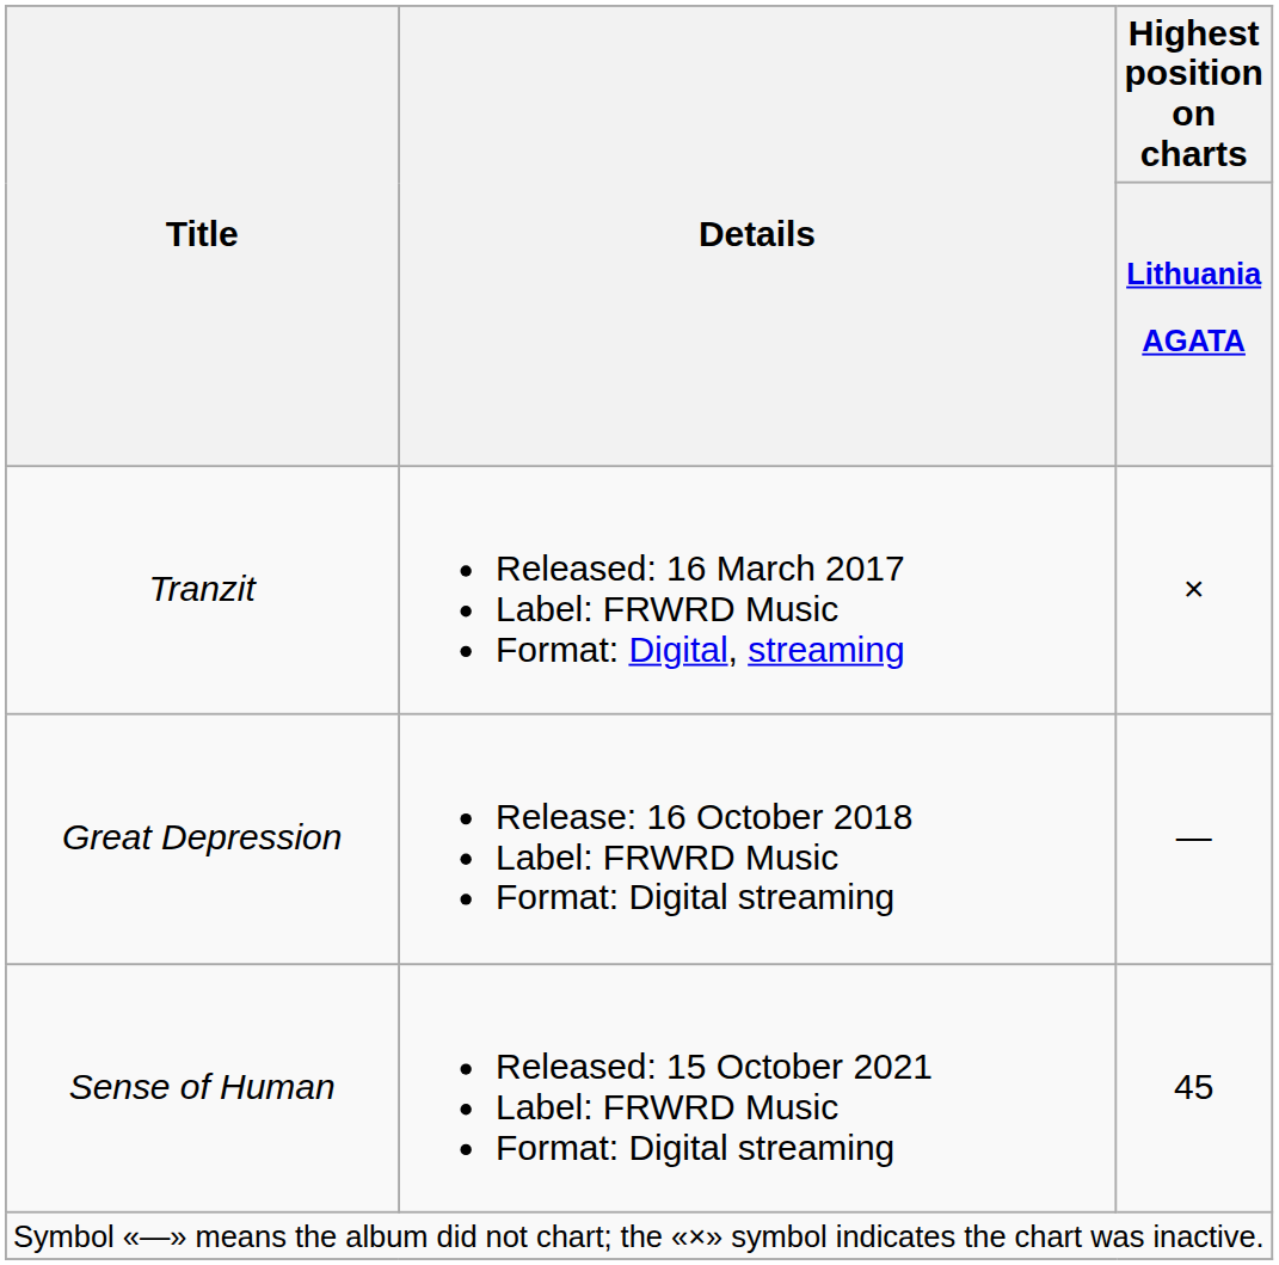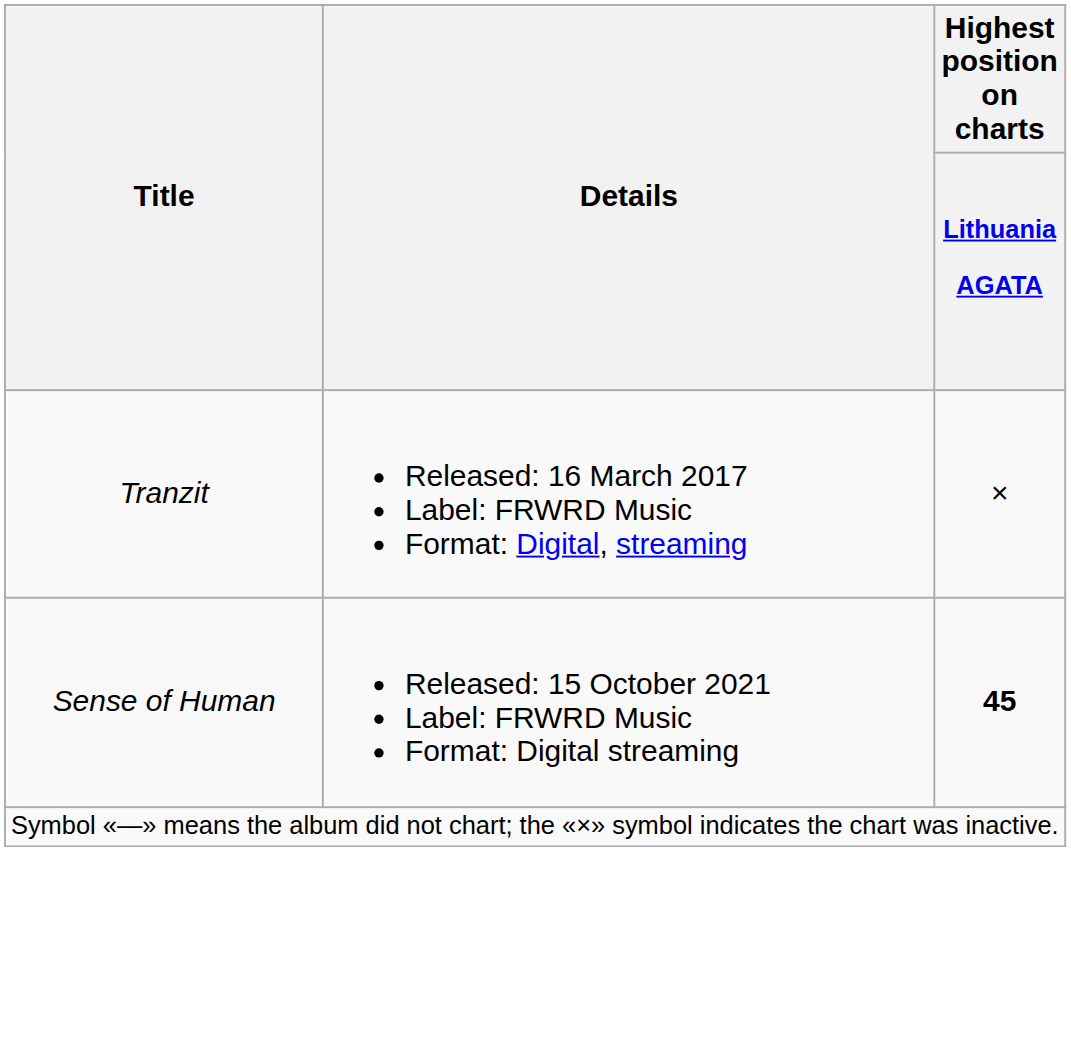- row: Great Depression | Release: 16 October 2018 Label: FRWRD Music Format: Digital streaming | —
Sense of Human | Highest position on charts / Lithuania AGATA: normal -> bold
